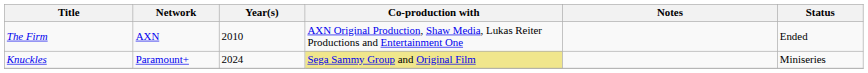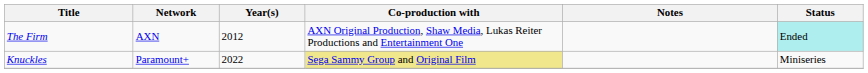The Firm | Year(s): 2010 -> 2012
The Firm | Status: no background -> paleturquoise background
Knuckles | Year(s): 2024 -> 2022
